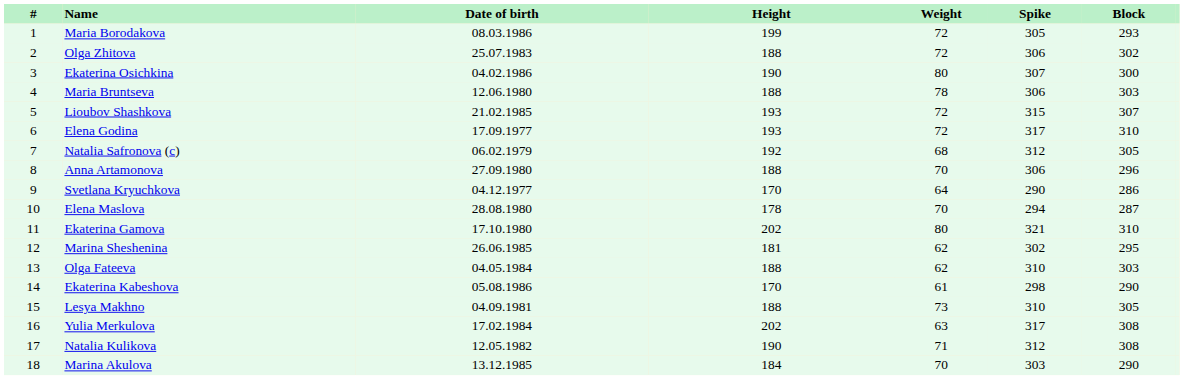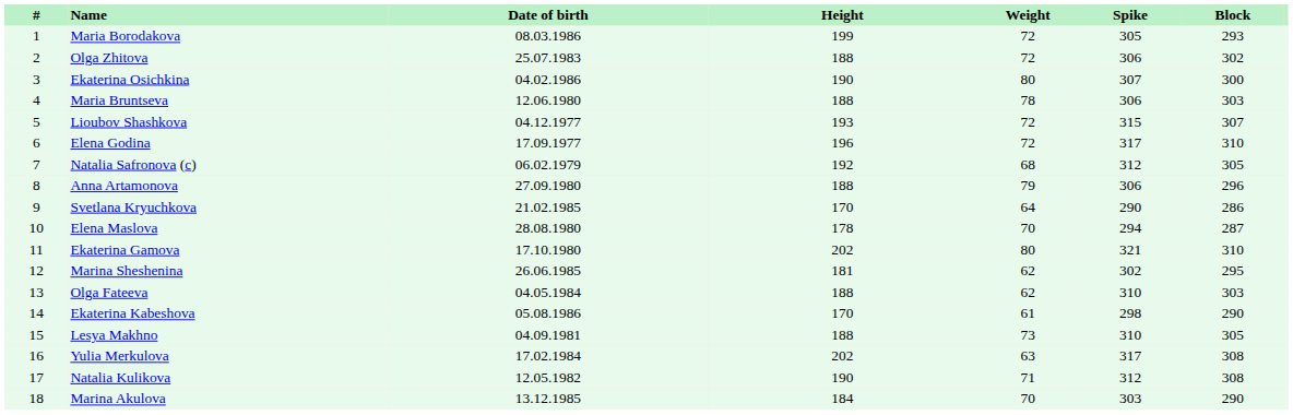Lioubov Shashkova | Date of birth: 21.02.1985 -> 04.12.1977
Elena Godina | Height: 193 -> 196
Anna Artamonova | Weight: 70 -> 79
Svetlana Kryuchkova | Date of birth: 04.12.1977 -> 21.02.1985
